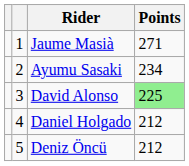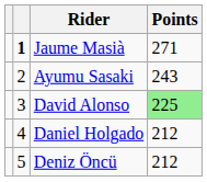Jaume Masià | column 2: normal -> bold
Ayumu Sasaki | Points: 234 -> 243
